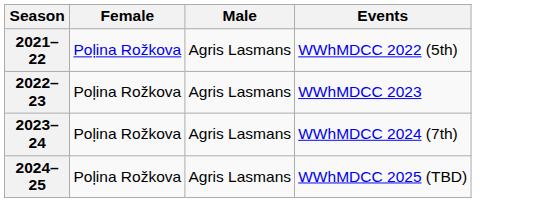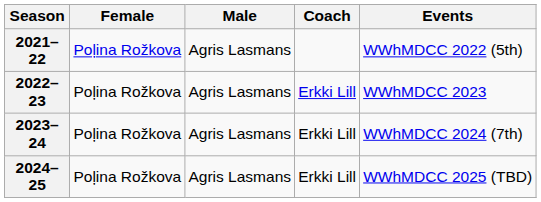+ column: Coach | Erkki Lill | Erkki Lill | Erkki Lill
